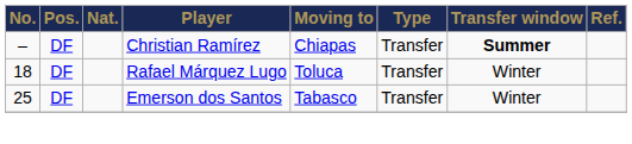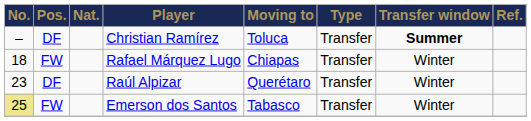Christian Ramírez | Moving to: Chiapas -> Toluca
Rafael Márquez Lugo | Pos.: DF -> FW
Rafael Márquez Lugo | Moving to: Toluca -> Chiapas
+ row: 23 | DF | Raúl Alpizar | Querétaro | Transfer | Winter
Emerson dos Santos | No.: no background -> khaki background
Emerson dos Santos | Pos.: DF -> FW
